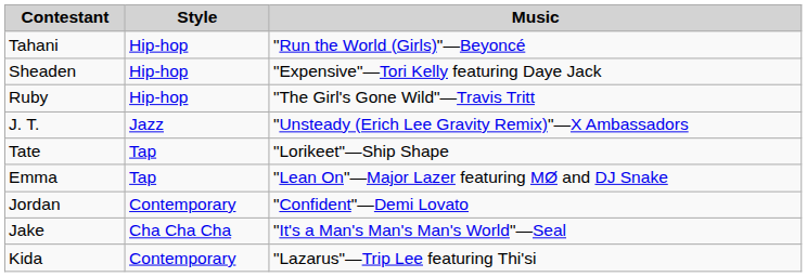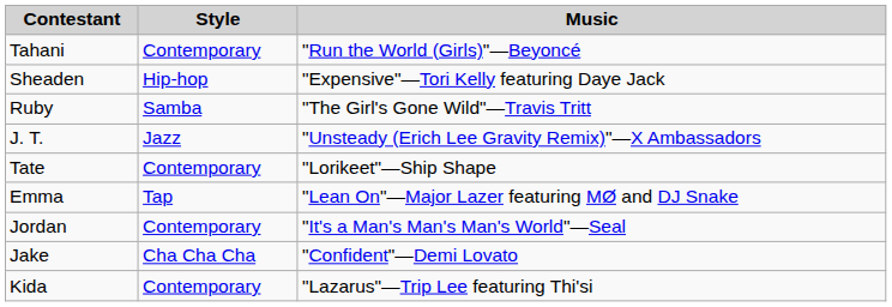Tahani | Style: Hip-hop -> Contemporary
Ruby | Style: Hip-hop -> Samba
Tate | Style: Tap -> Contemporary
Jordan | Music: "Confident"—Demi Lovato -> "It's a Man's Man's Man's World"—Seal
Jake | Music: "It's a Man's Man's Man's World"—Seal -> "Confident"—Demi Lovato
